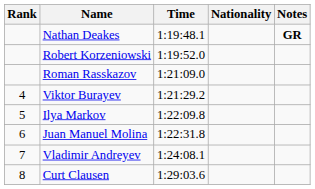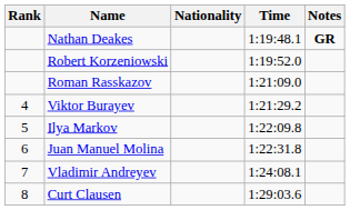columns swapped: Nationality <-> Time
